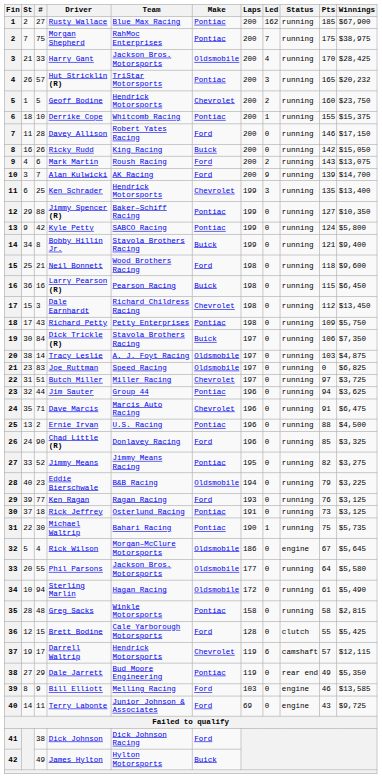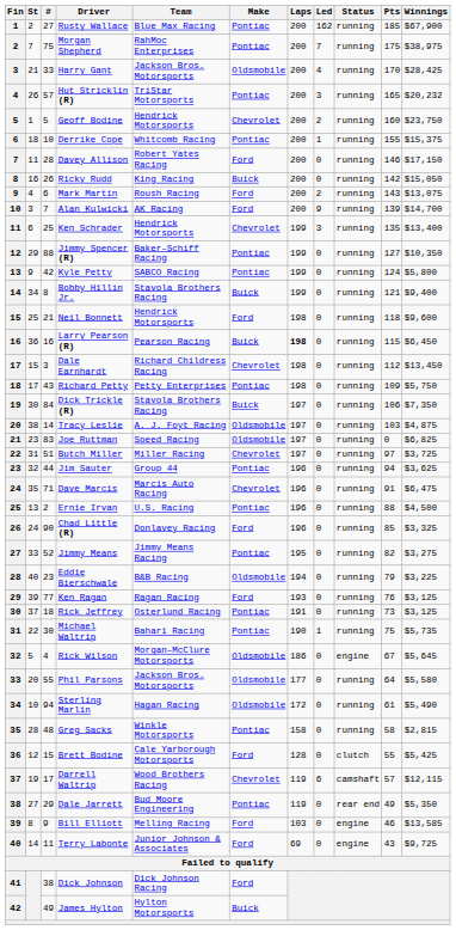Neil Bonnett | Team: Wood Brothers Racing -> Hendrick Motorsports
Larry Pearson (R) | Laps: normal -> bold
Darrell Waltrip | Team: Hendrick Motorsports -> Wood Brothers Racing
